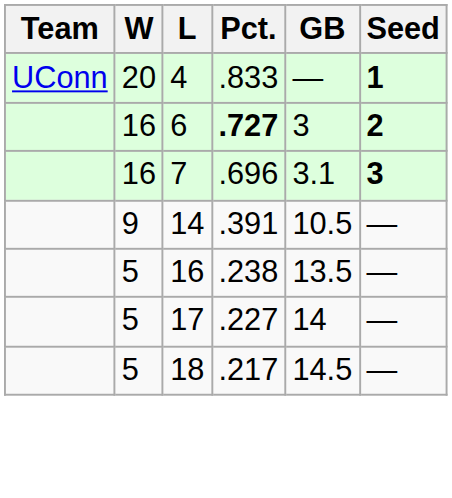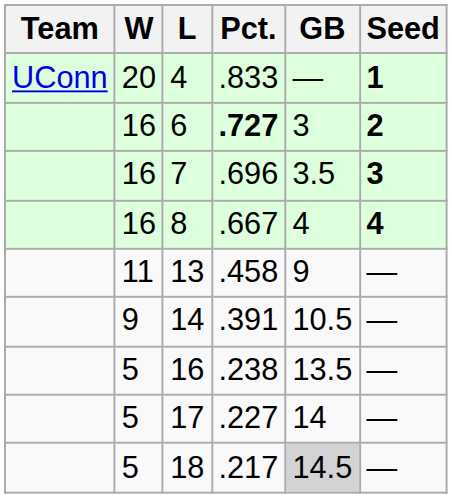7 | GB: 3.1 -> 3.5
+ row: 16 | 8 | .667 | 4 | 4
+ row: 11 | 13 | .458 | 9 | —
18 | GB: no background -> lightgrey background
